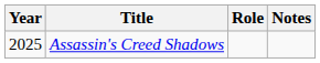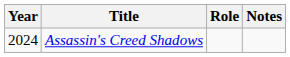Assassin's Creed Shadows | Year: 2025 -> 2024
